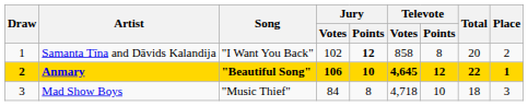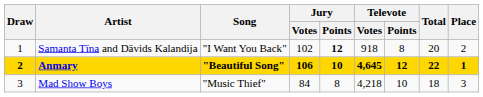Samanta Tīna and Dāvids Kalandija | Televote / Votes: 858 -> 918
Mad Show Boys | Televote / Votes: 4,718 -> 4,218
